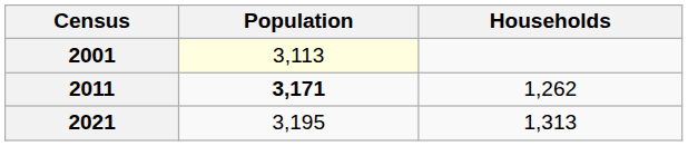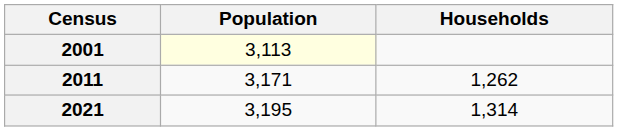2011 | Population: bold -> normal
2021 | Households: 1,313 -> 1,314
